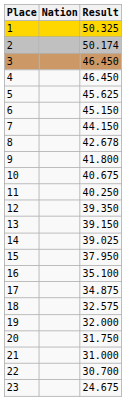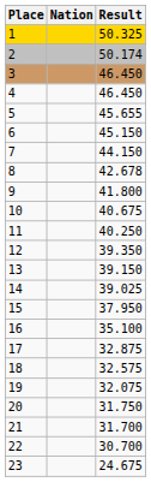5 | Result: 45.625 -> 45.655
17 | Result: 34.875 -> 32.875
19 | Result: 32.000 -> 32.075
21 | Result: 31.000 -> 31.700
